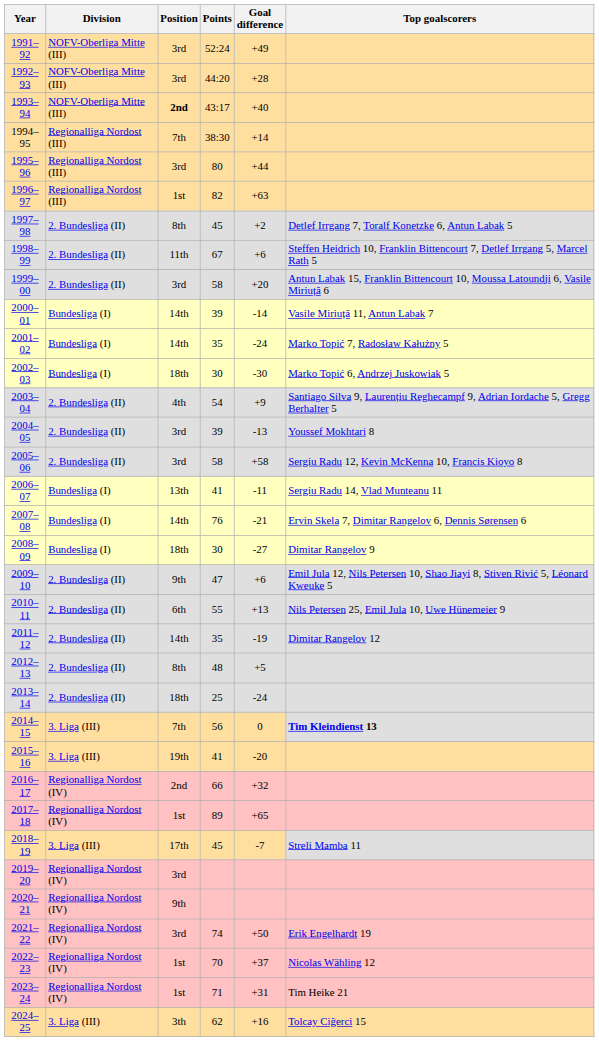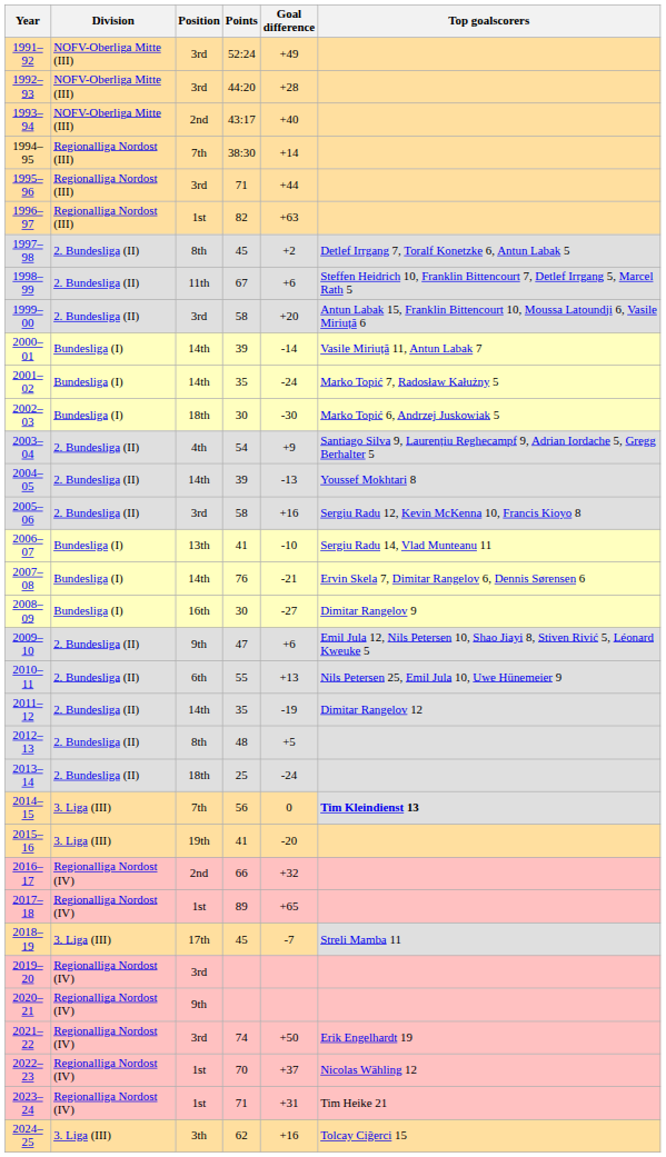1993–94 | Position: bold -> normal
1995–96 | Points: 80 -> 71
2004–05 | Position: 3rd -> 14th
2005–06 | Goal difference: +58 -> +16
2006–07 | Goal difference: -11 -> -10
2008–09 | Position: 18th -> 16th
